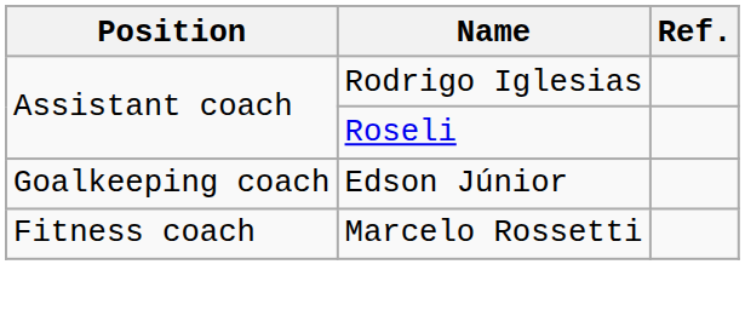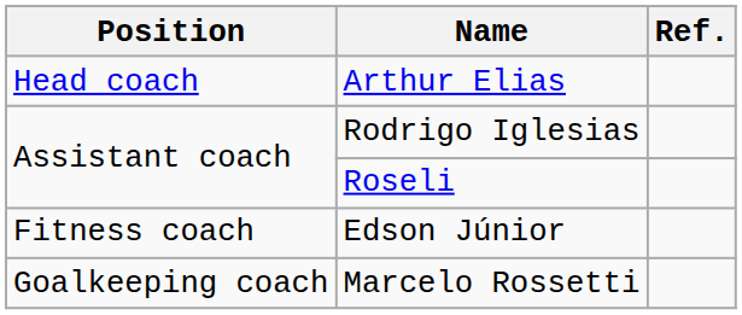+ row: Head coach | Arthur Elias
Edson Júnior | Position: Goalkeeping coach -> Fitness coach
Marcelo Rossetti | Position: Fitness coach -> Goalkeeping coach
